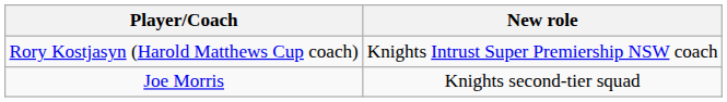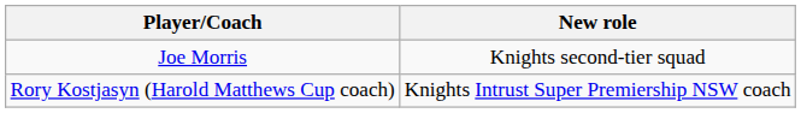rows swapped: Rory Kostjasyn (Harold Matthews Cup coach) <-> Joe Morris
